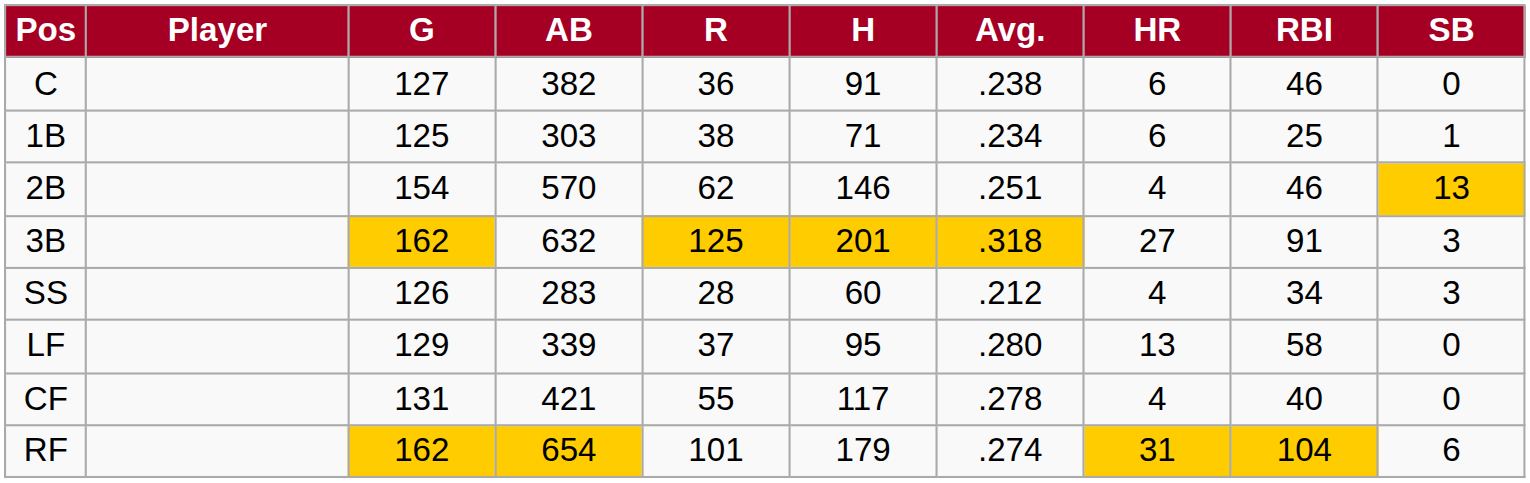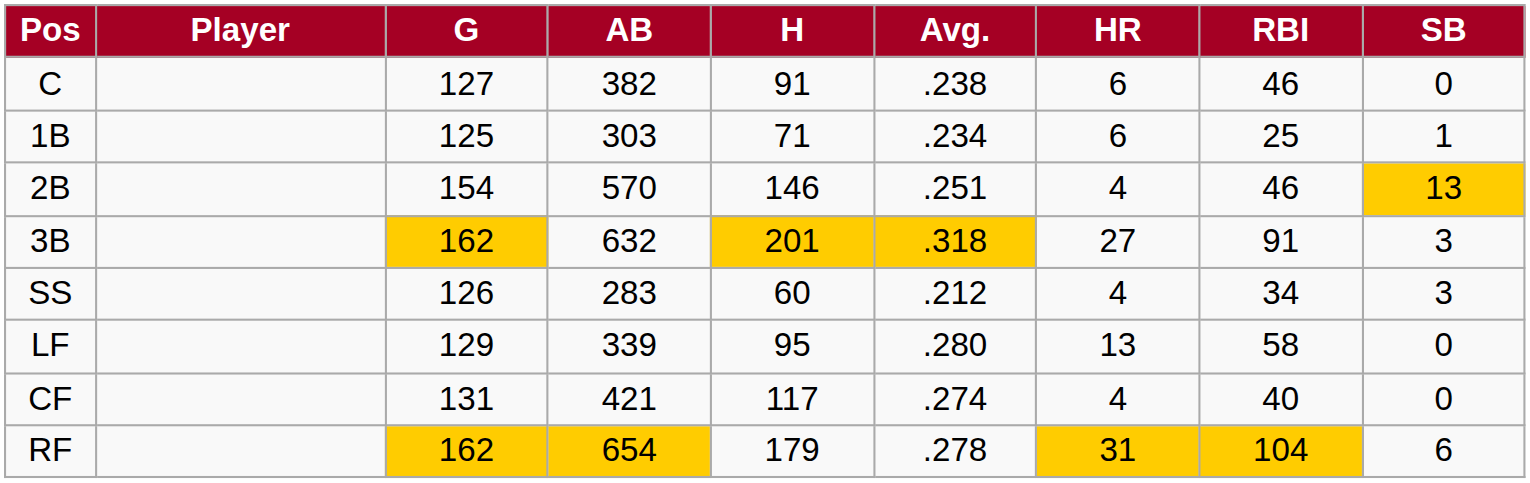- column: R | 36 | 38 | 62 | 125 | 28 | 37 | 55 | 101
CF | Avg.: .278 -> .274
RF | Avg.: .274 -> .278
